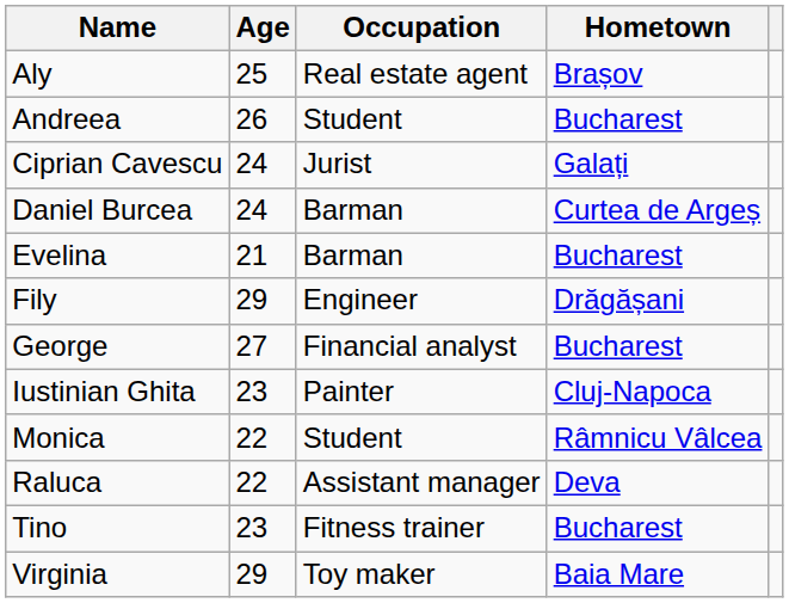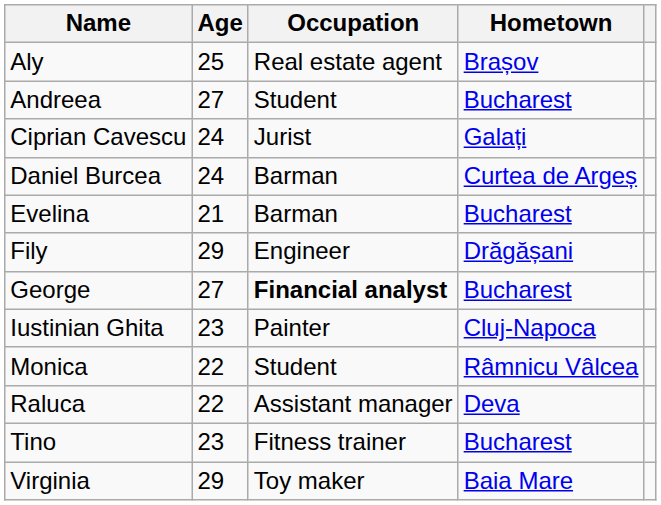Andreea | Age: 26 -> 27
George | Occupation: normal -> bold
